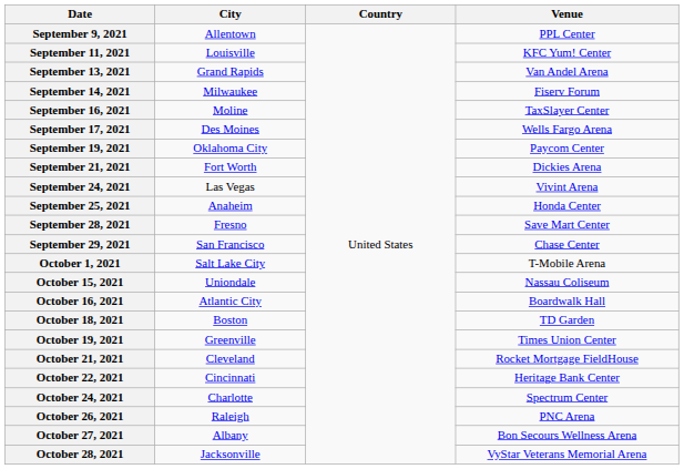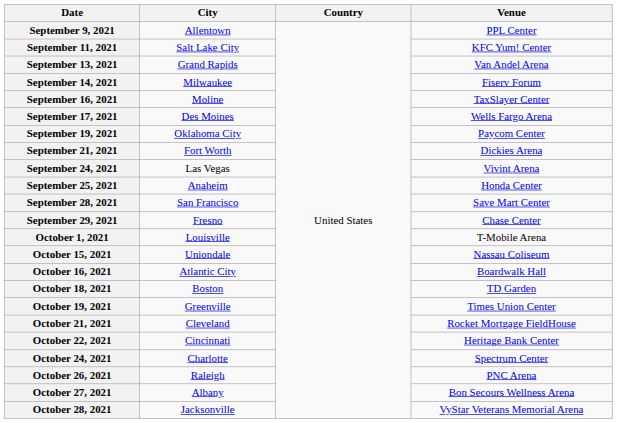September 11, 2021 | City: Louisville -> Salt Lake City
September 28, 2021 | City: Fresno -> San Francisco
September 29, 2021 | City: San Francisco -> Fresno
October 1, 2021 | City: Salt Lake City -> Louisville
